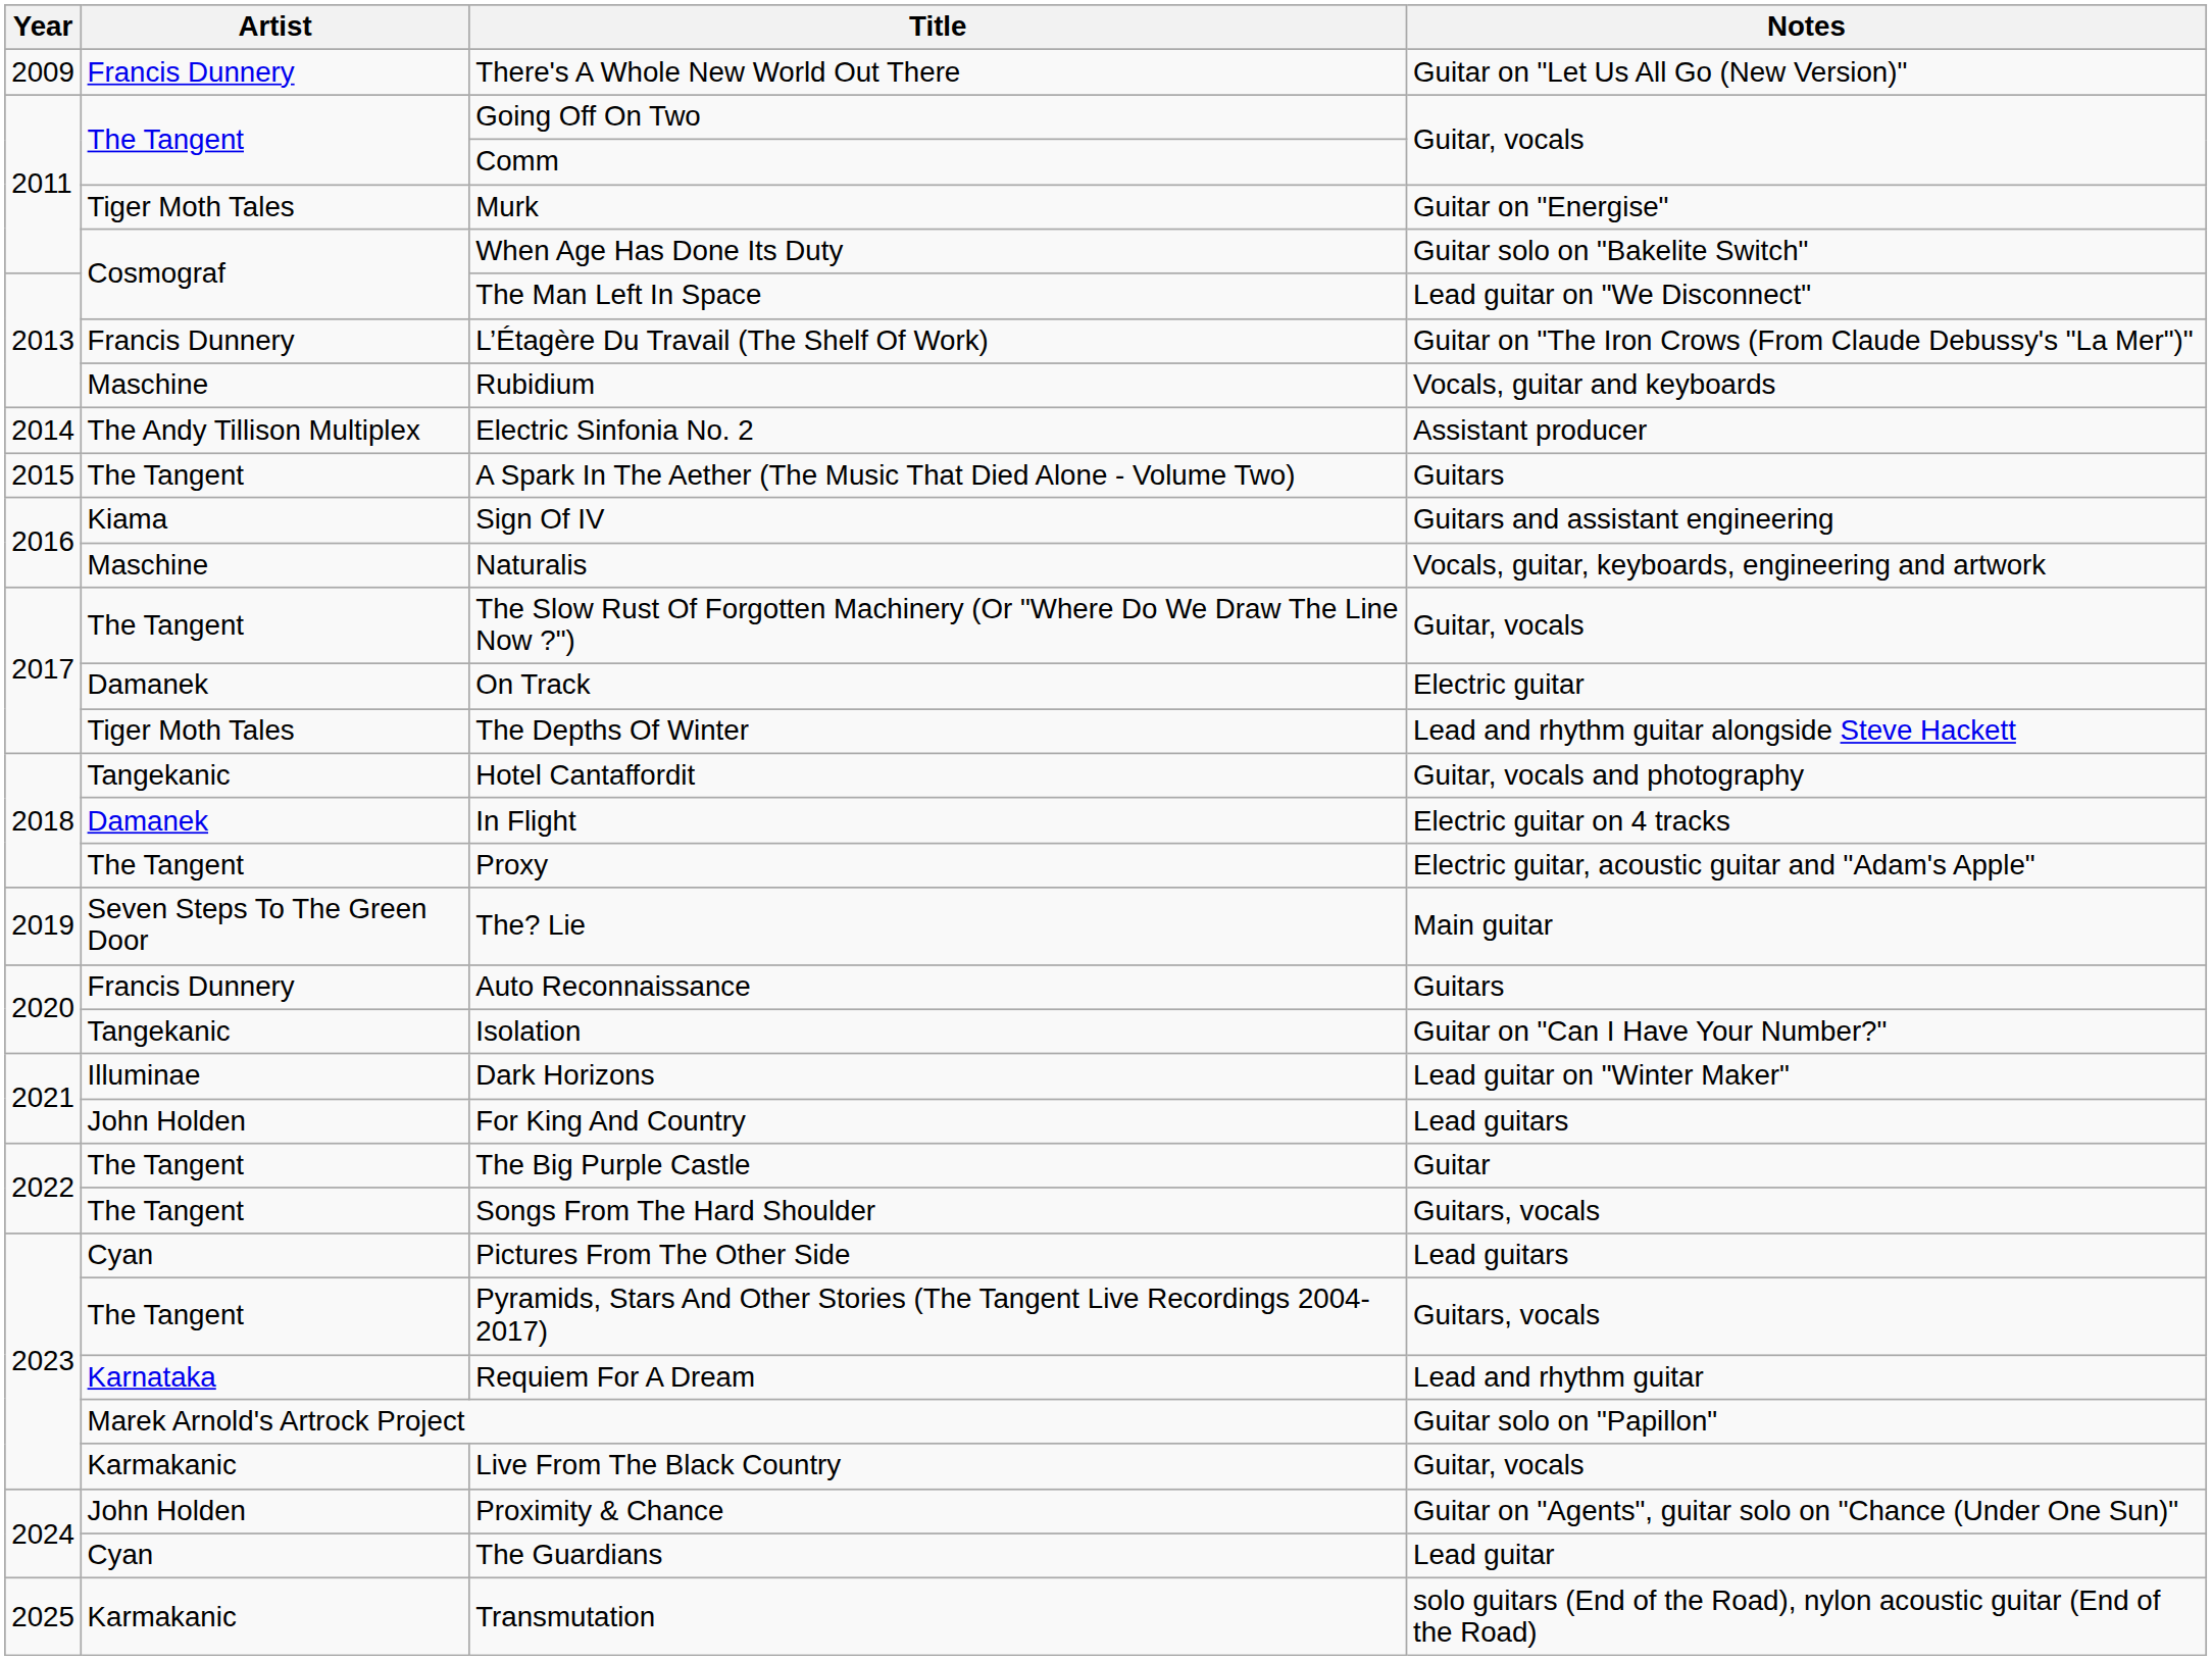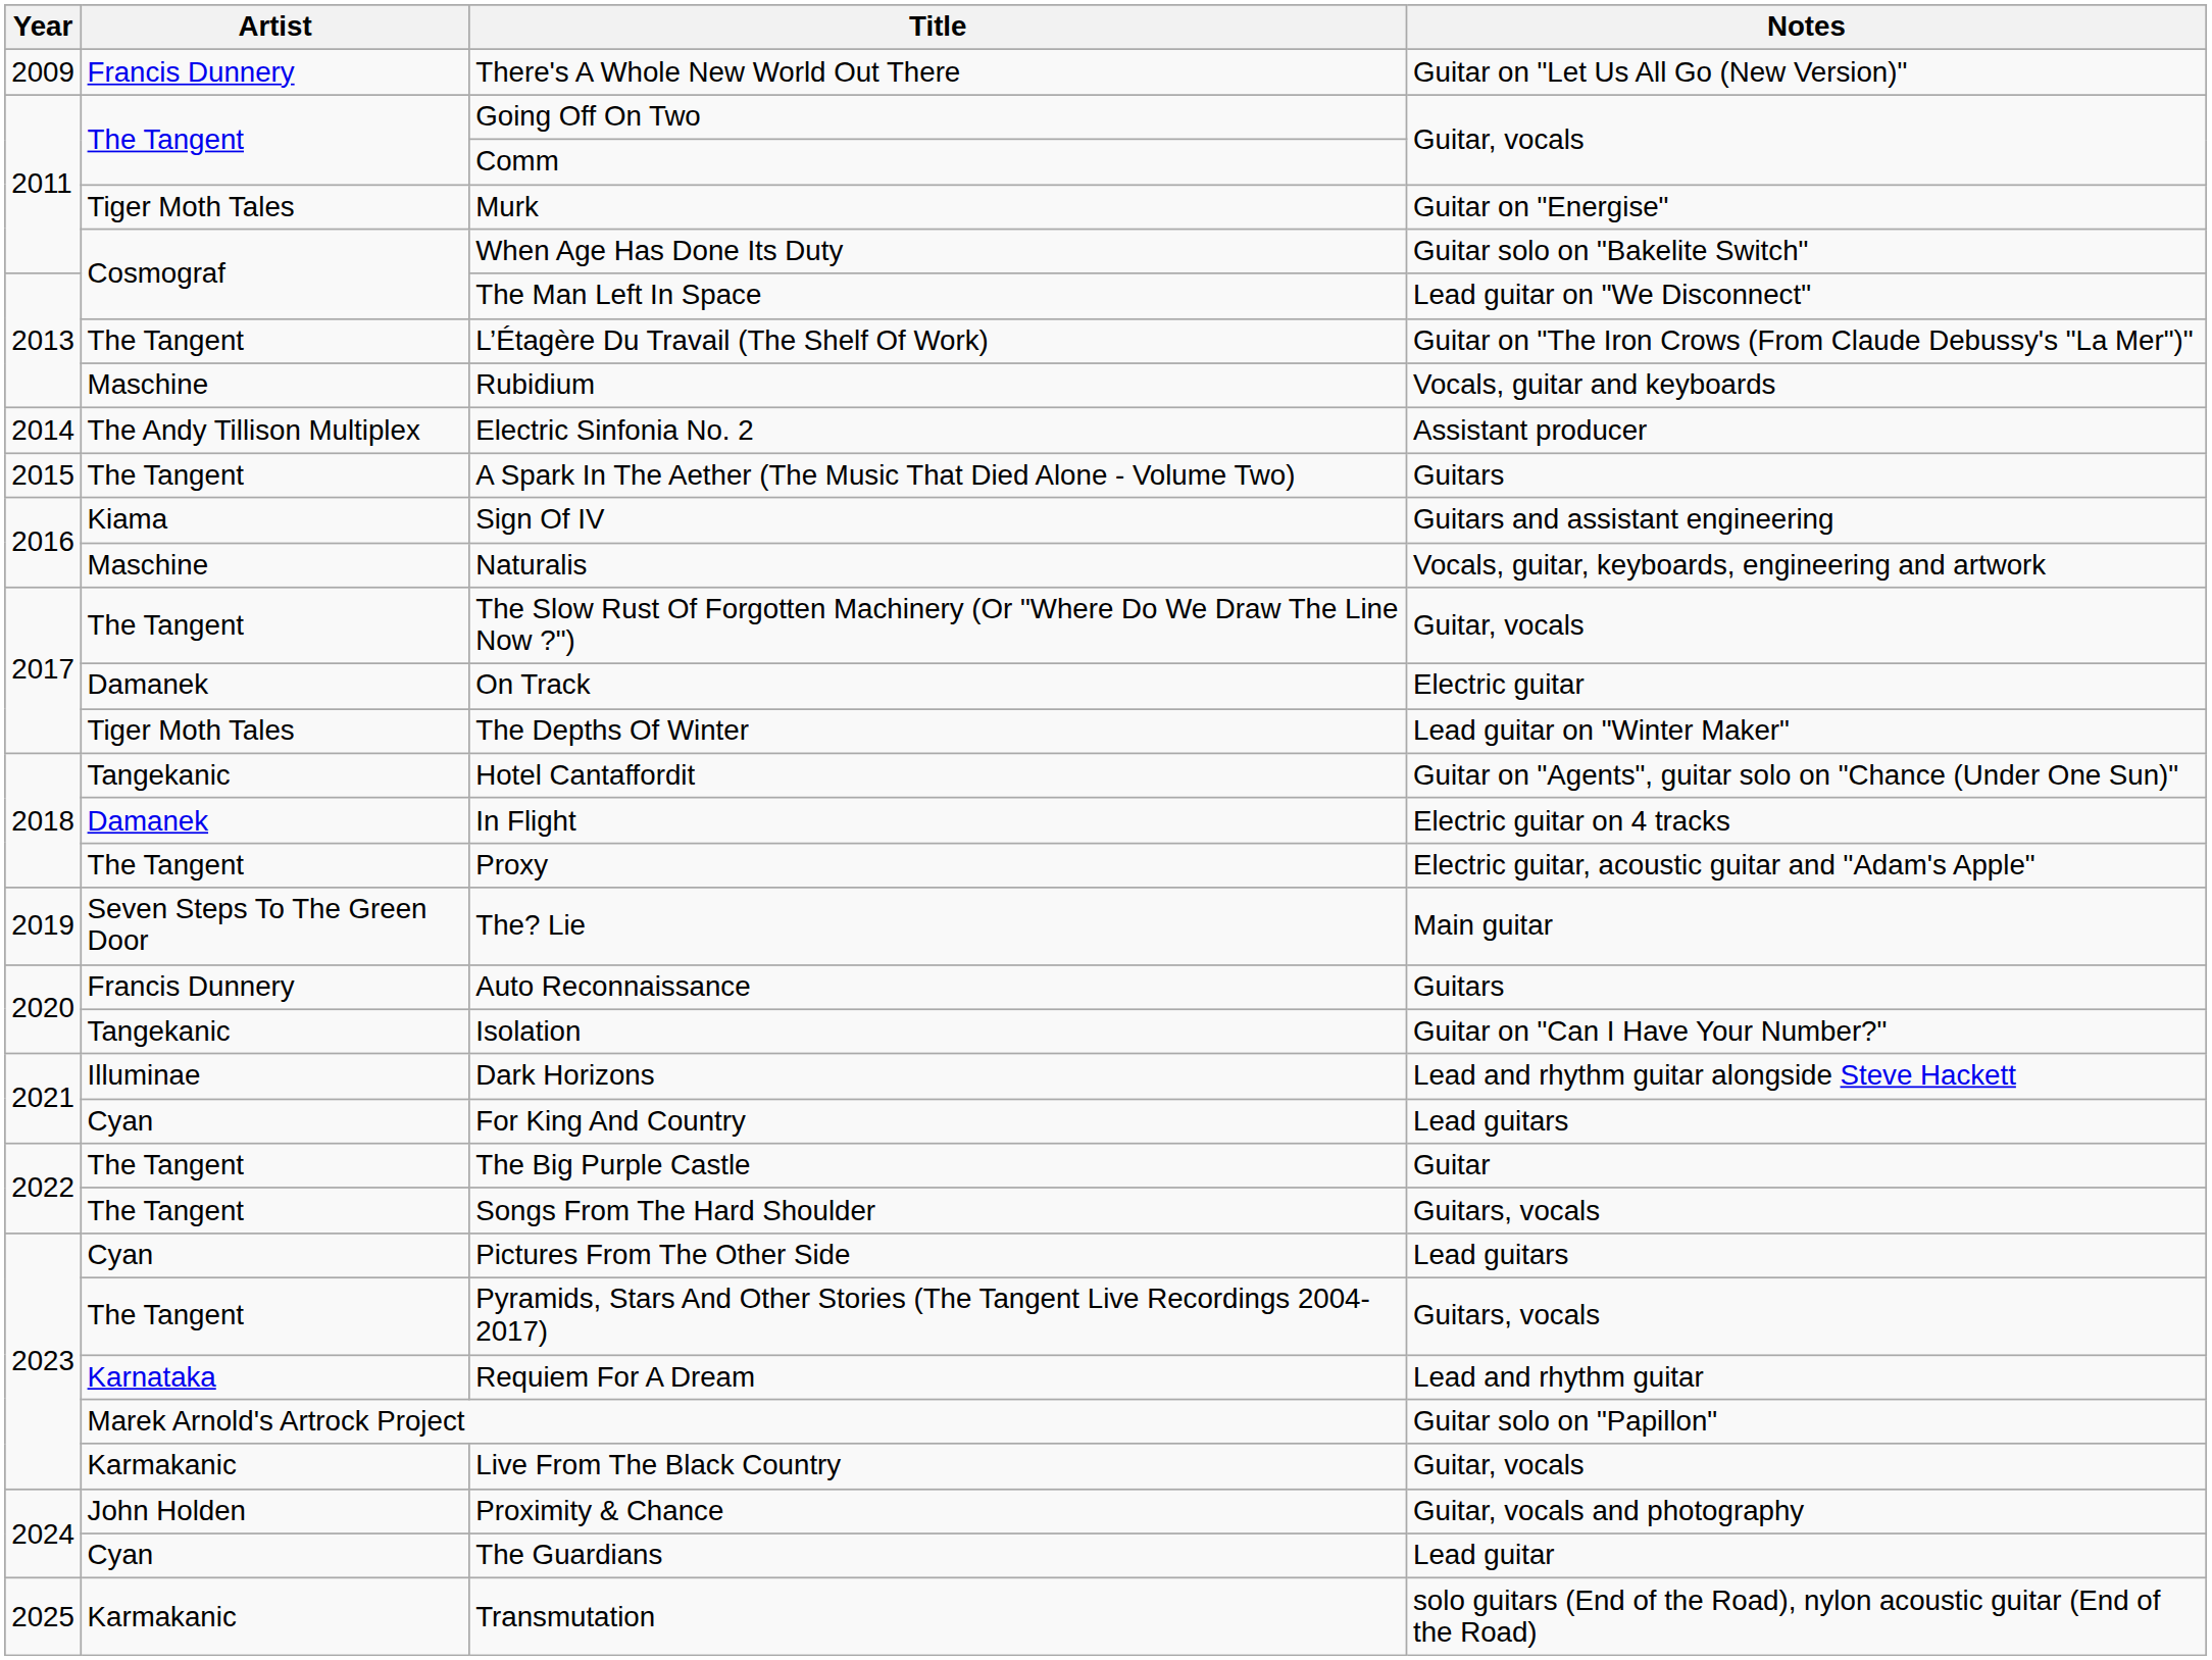L’Étagère Du Travail (The Shelf Of Work) | Artist: Francis Dunnery -> The Tangent
The Depths Of Winter | Notes: Lead and rhythm guitar alongside Steve Hackett -> Lead guitar on "Winter Maker"
Hotel Cantaffordit | Notes: Guitar, vocals and photography -> Guitar on "Agents", guitar solo on "Chance (Under One Sun)"
Dark Horizons | Notes: Lead guitar on "Winter Maker" -> Lead and rhythm guitar alongside Steve Hackett
For King And Country | Artist: John Holden -> Cyan
Proximity & Chance | Notes: Guitar on "Agents", guitar solo on "Chance (Under One Sun)" -> Guitar, vocals and photography
